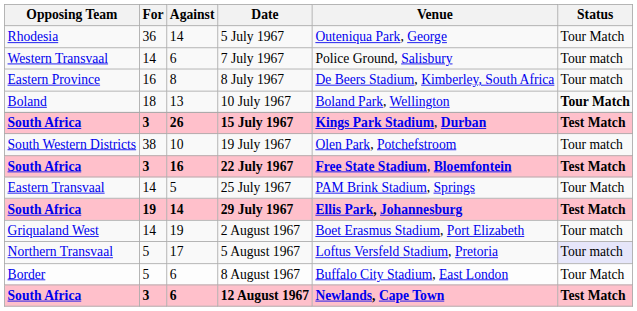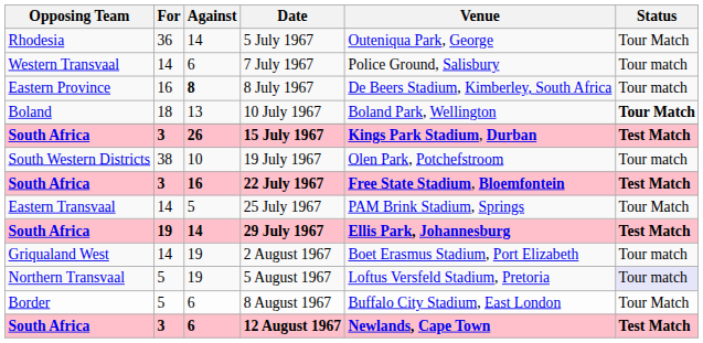8 July 1967 | Against: normal -> bold
5 August 1967 | Against: 17 -> 19
